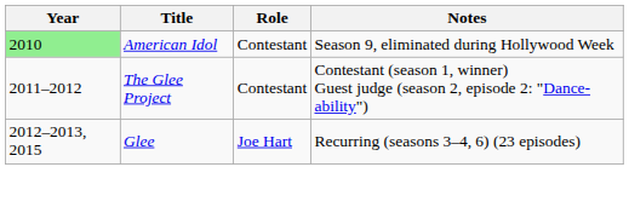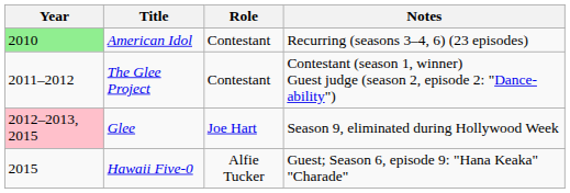American Idol | Notes: Season 9, eliminated during Hollywood Week -> Recurring (seasons 3–4, 6) (23 episodes)
Glee | Year: no background -> pink background
Glee | Notes: Recurring (seasons 3–4, 6) (23 episodes) -> Season 9, eliminated during Hollywood Week
+ row: 2015 | Hawaii Five-0 | Alfie Tucker | Guest; Season 6, episode 9: "Hana Keaka" "Charade"
